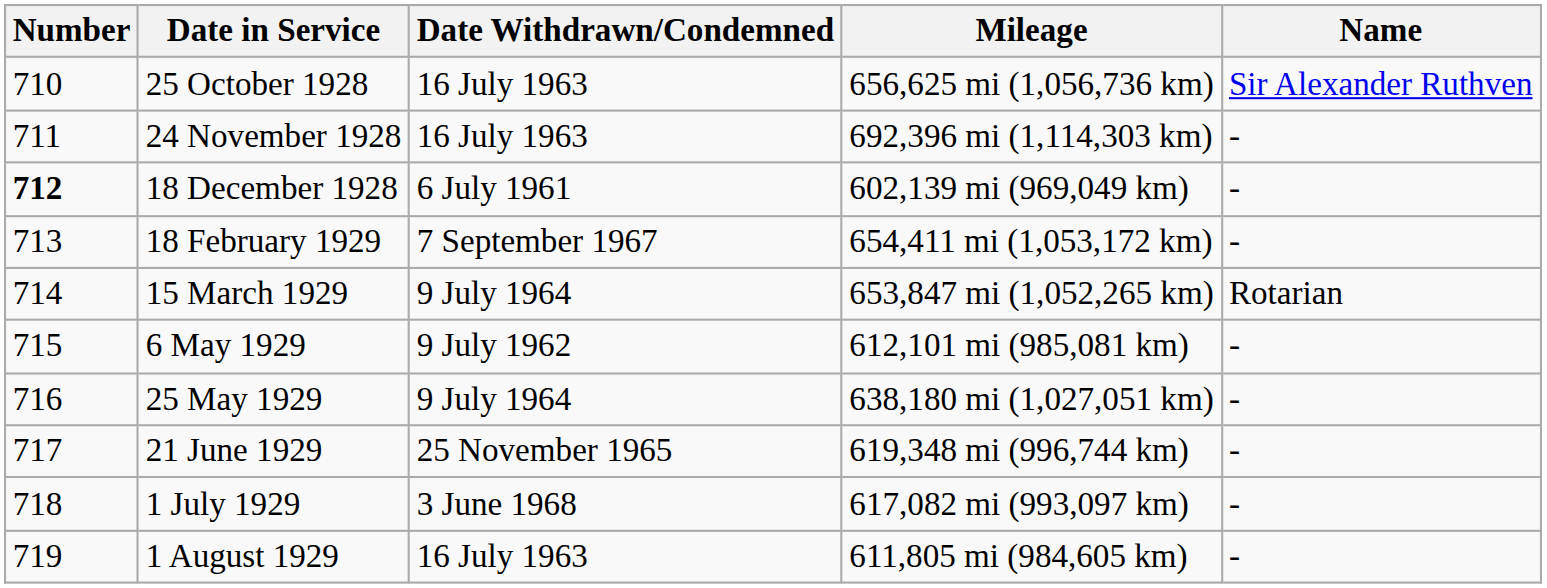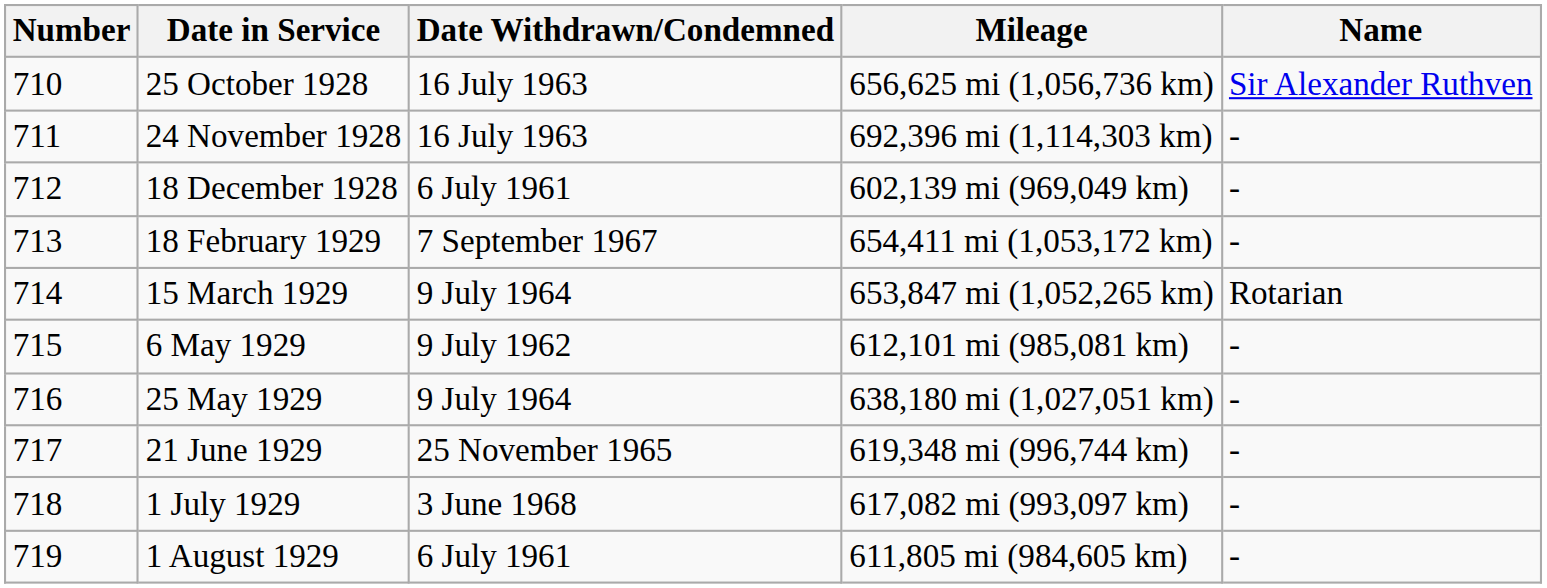18 December 1928 | Number: bold -> normal
1 August 1929 | Date Withdrawn/Condemned: 16 July 1963 -> 6 July 1961
